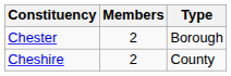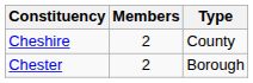rows swapped: Cheshire <-> Chester
